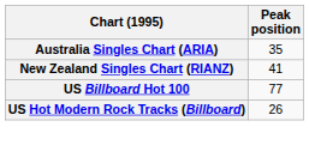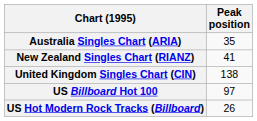+ row: United Kingdom Singles Chart (CIN) | 138
US Billboard Hot 100 | Peak position: 77 -> 97
